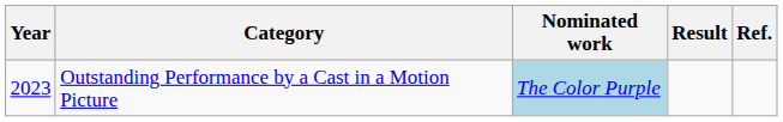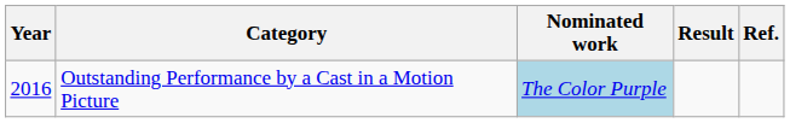Outstanding Performance by a Cast in a Motion Picture | Year: 2023 -> 2016
